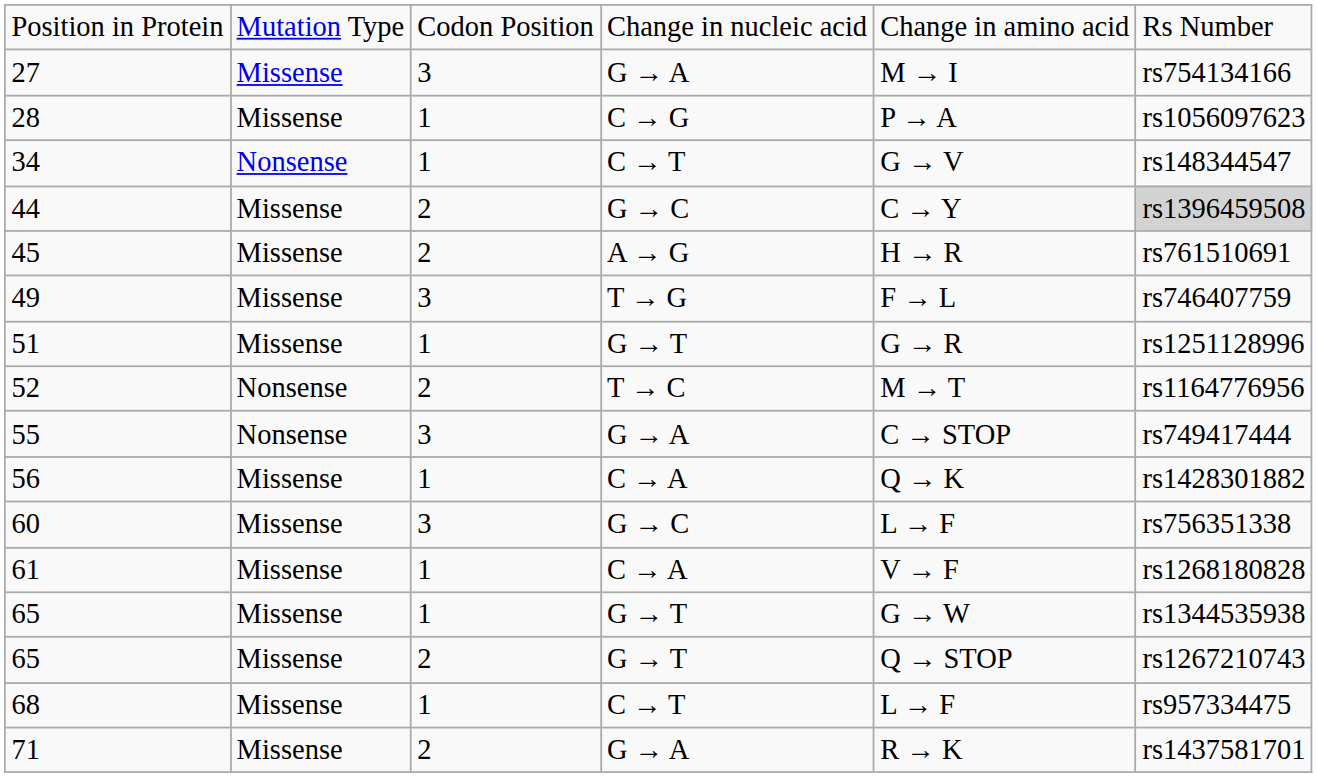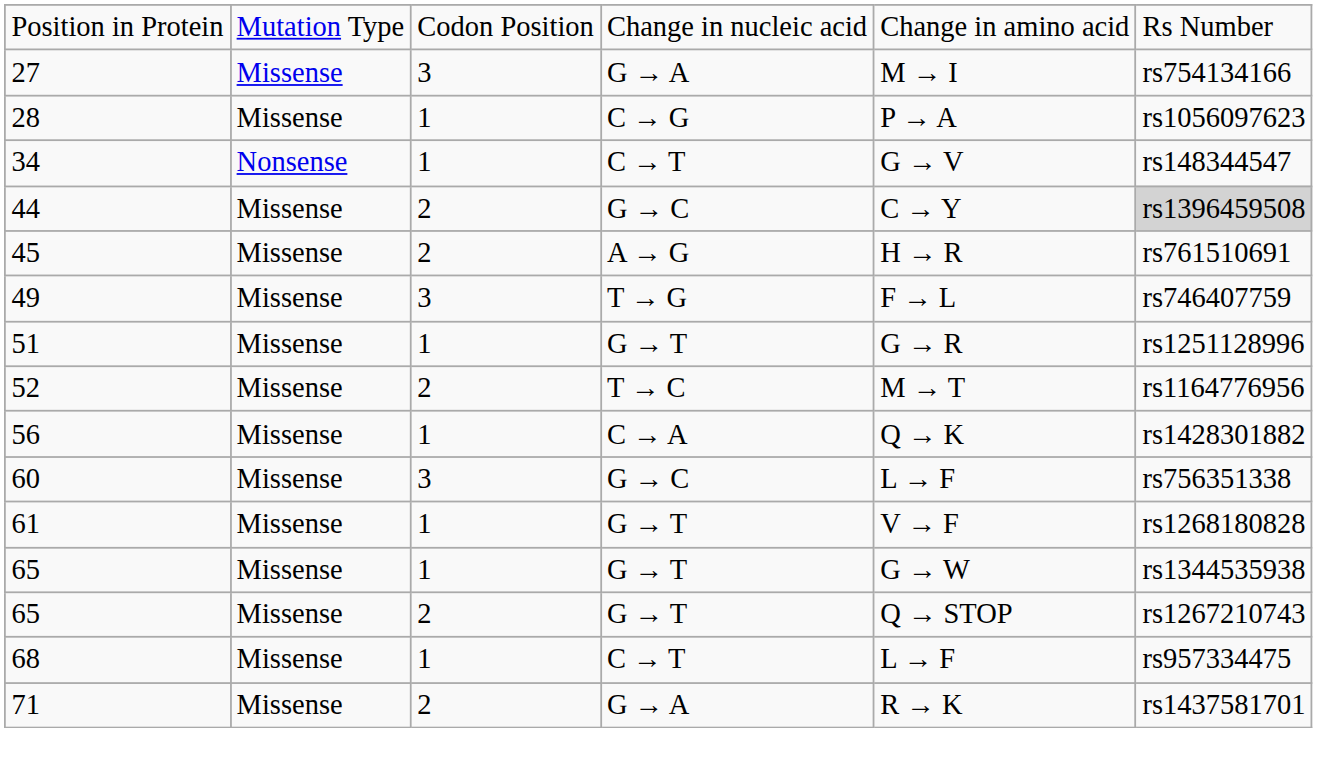52 | column 2: Nonsense -> Missense
- row: 55 | Nonsense | 3 | G → A | C → STOP | rs749417444
61 | column 4: C → A -> G → T
